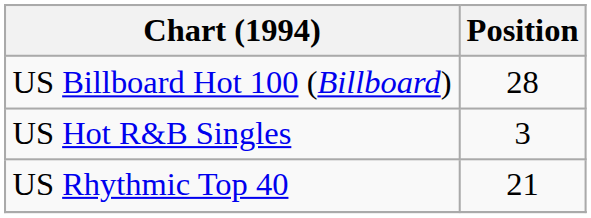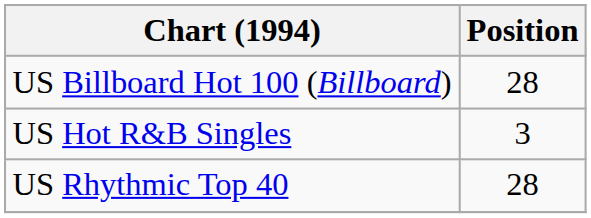US Rhythmic Top 40 | Position: 21 -> 28
